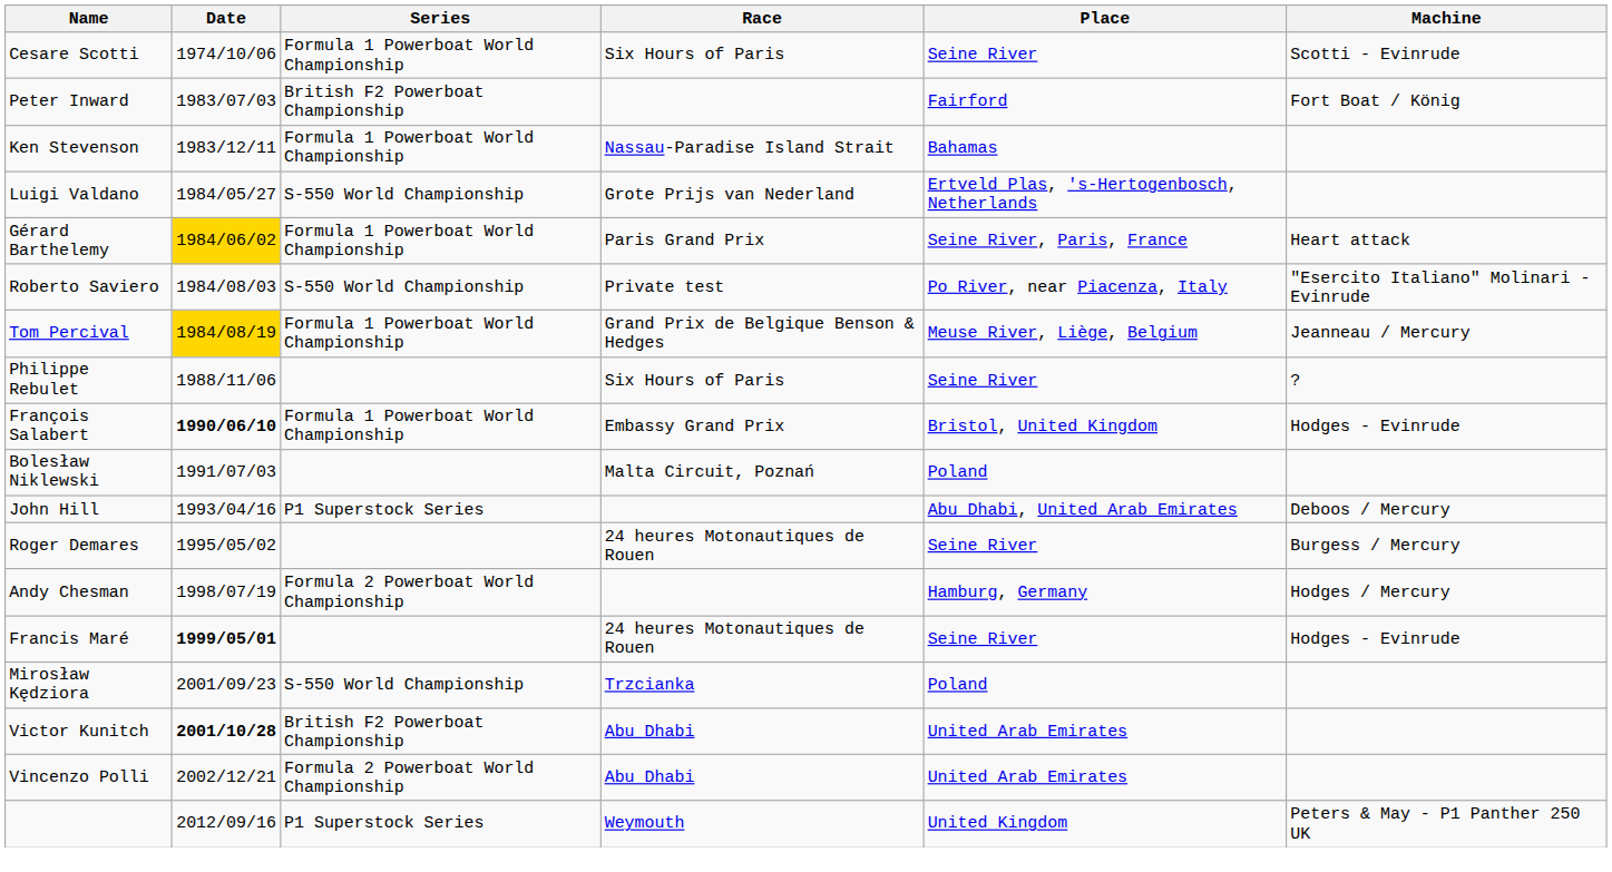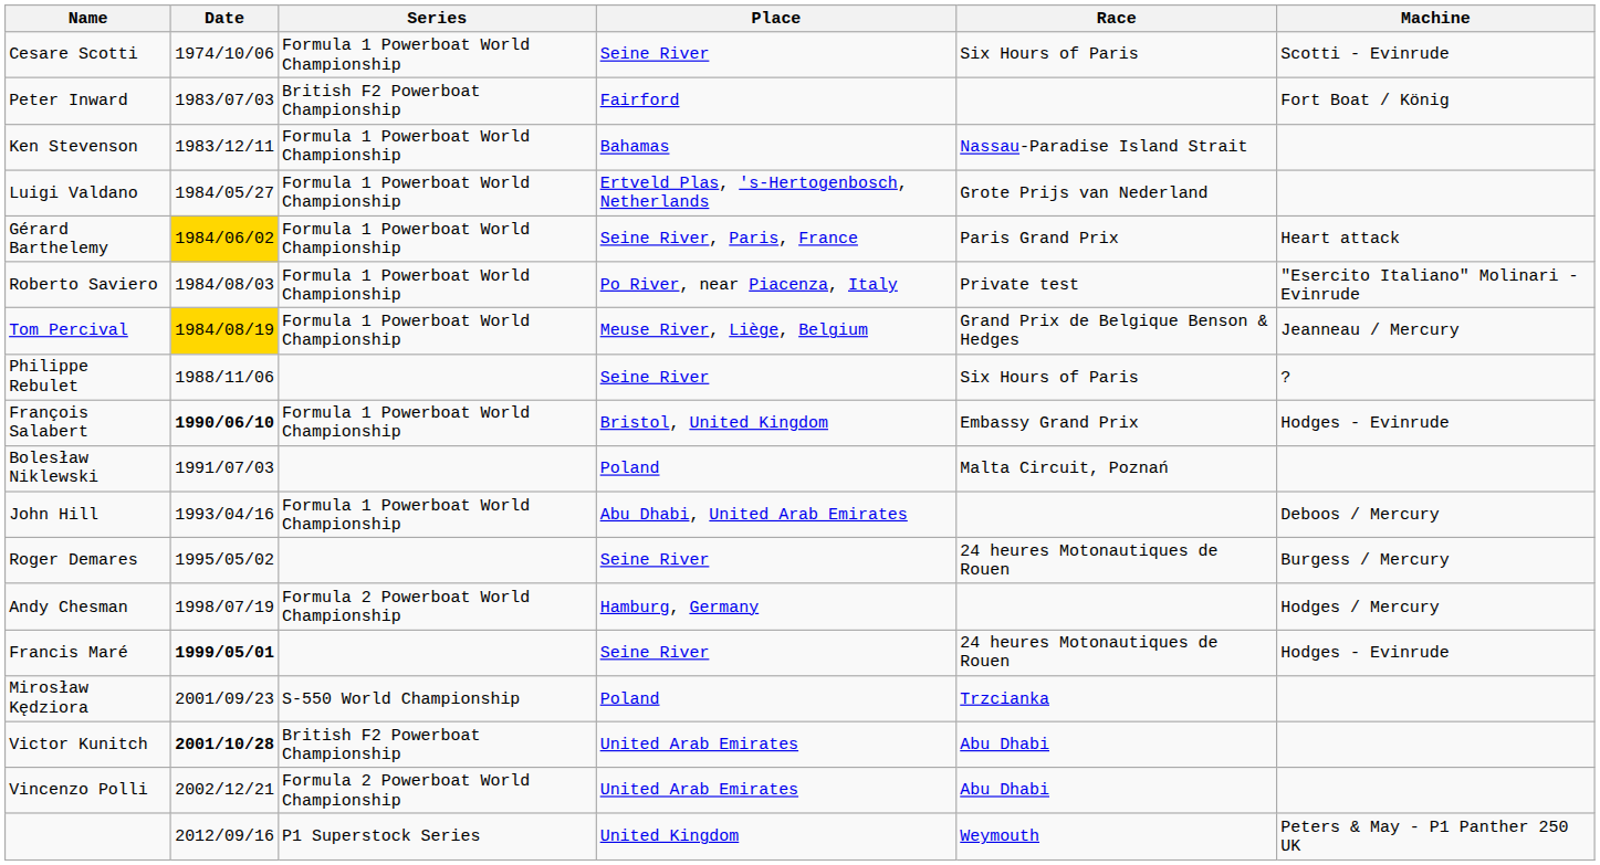columns swapped: Race <-> Place
Luigi Valdano | Series: S-550 World Championship -> Formula 1 Powerboat World Championship
Roberto Saviero | Series: S-550 World Championship -> Formula 1 Powerboat World Championship
John Hill | Series: P1 Superstock Series -> Formula 1 Powerboat World Championship
